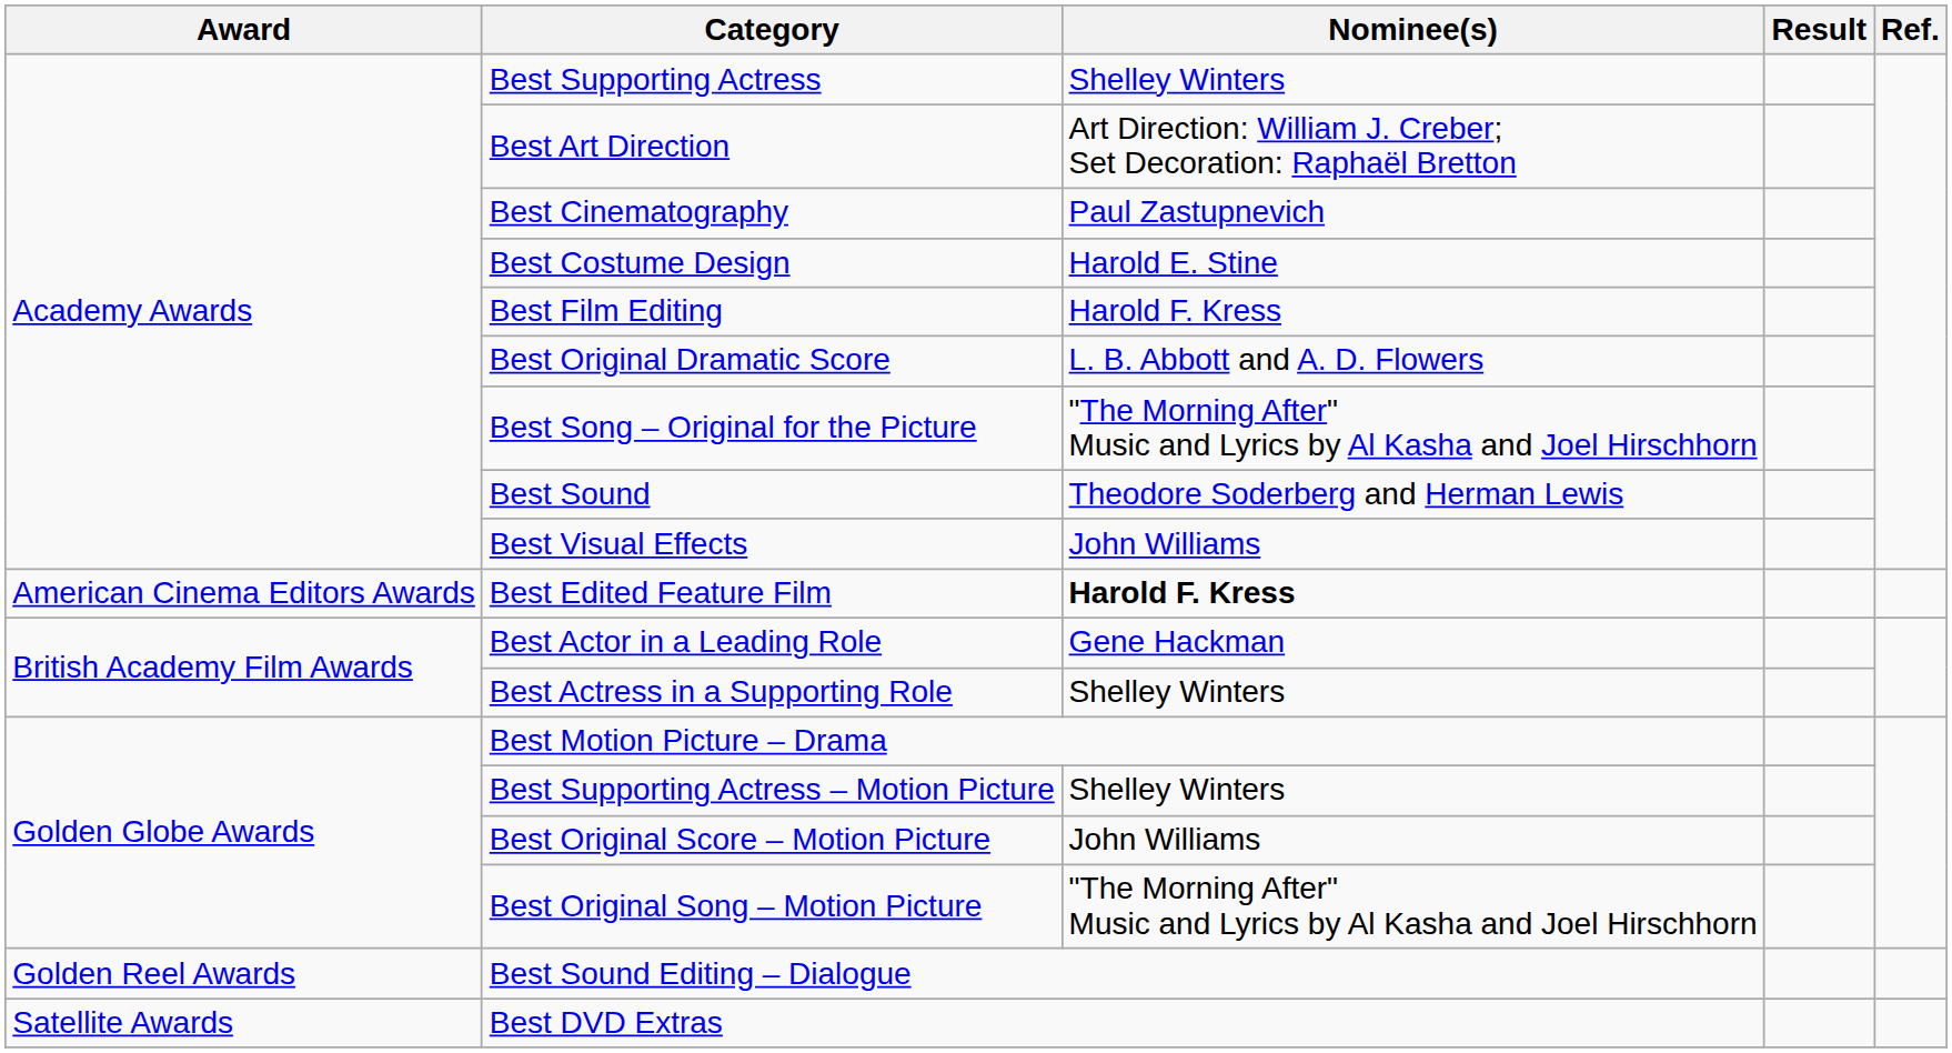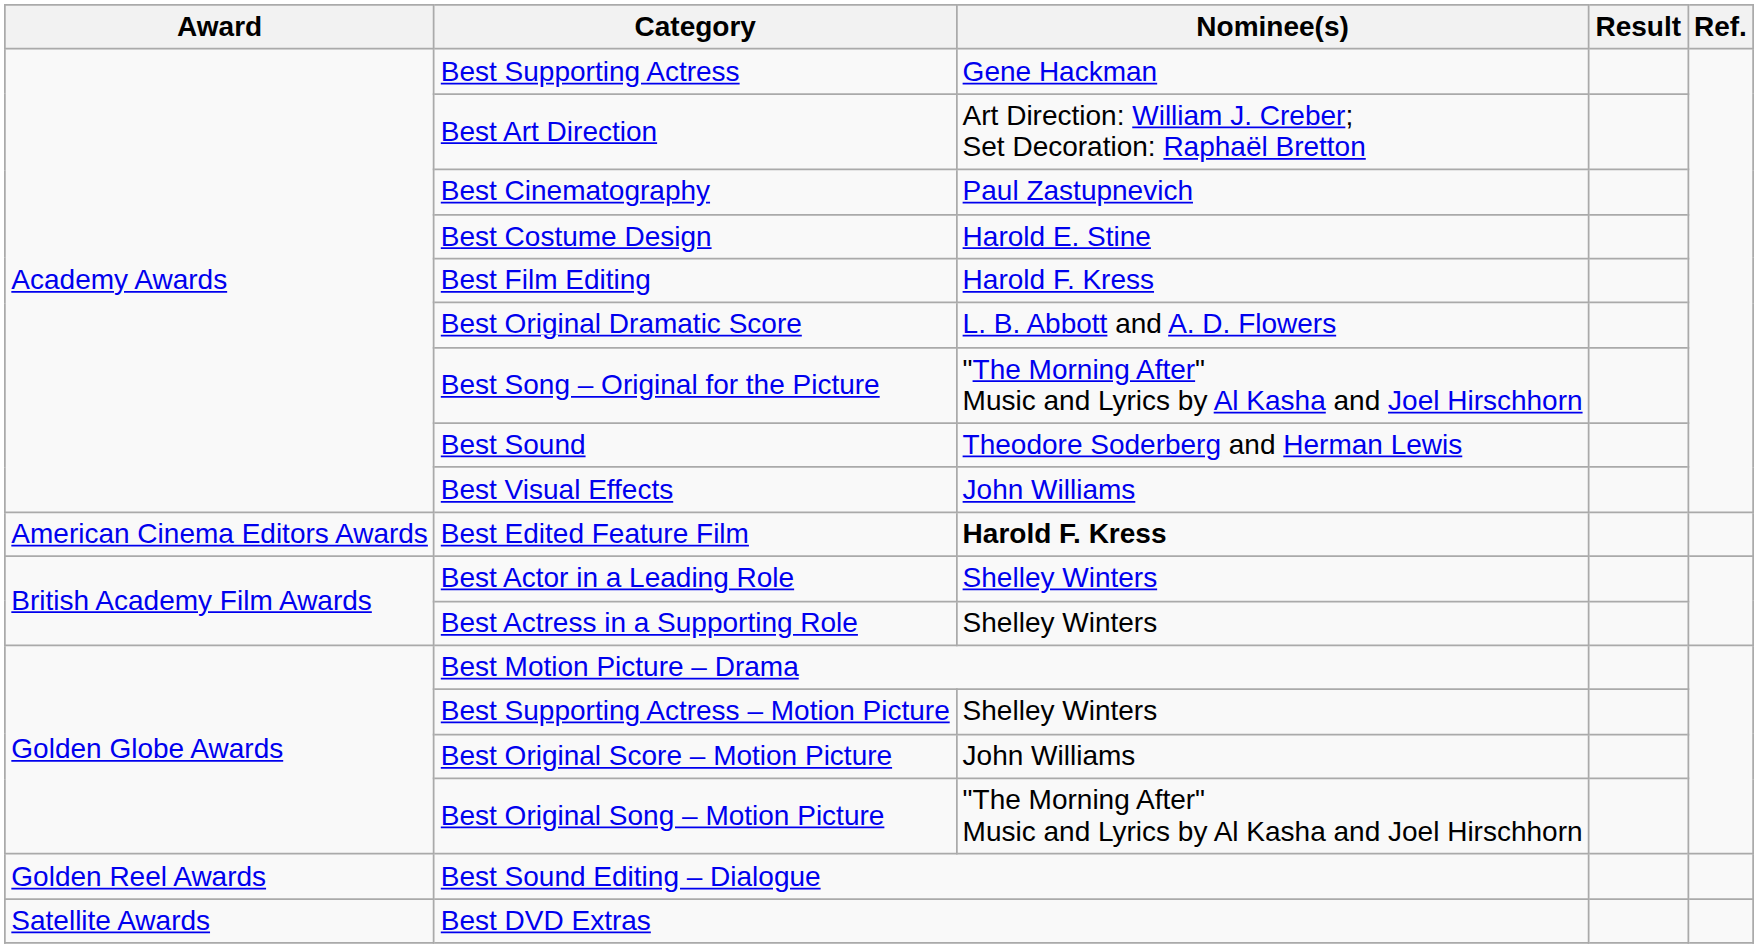Best Supporting Actress | Nominee(s): Shelley Winters -> Gene Hackman
Best Actor in a Leading Role | Nominee(s): Gene Hackman -> Shelley Winters
